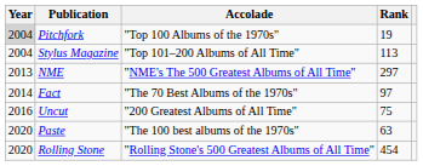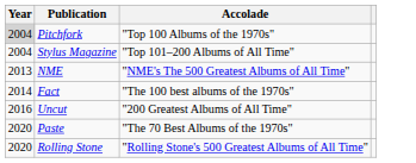- column: Rank | 19 | 113 | 297 | 97 | 75 | 63 | 454
Fact | Accolade: "The 70 Best Albums of the 1970s" -> "The 100 best albums of the 1970s"
Paste | Accolade: "The 100 best albums of the 1970s" -> "The 70 Best Albums of the 1970s"
